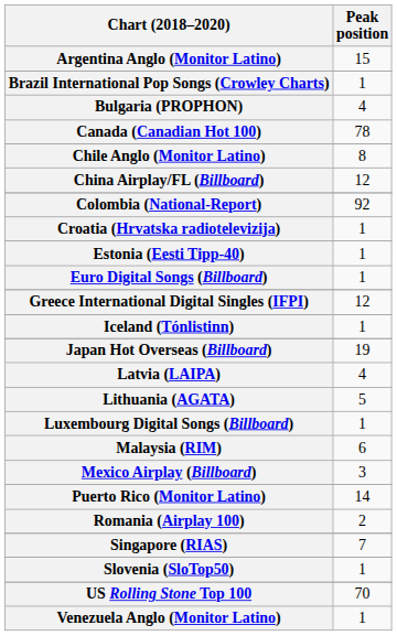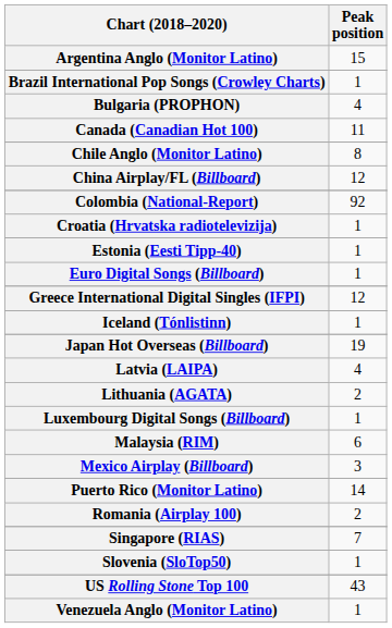Canada (Canadian Hot 100) | Peak position: 78 -> 11
Lithuania (AGATA) | Peak position: 5 -> 2
US Rolling Stone Top 100 | Peak position: 70 -> 43
